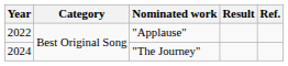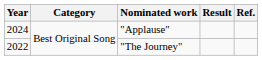"Applause" | Year: 2022 -> 2024
"The Journey" | Year: 2024 -> 2022
